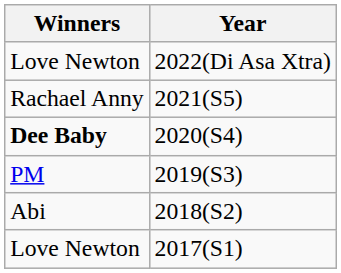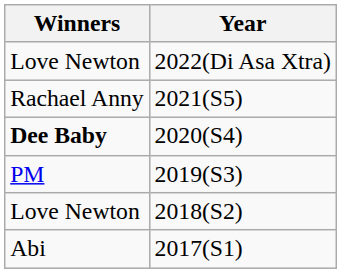2018(S2) | Winners: Abi -> Love Newton
2017(S1) | Winners: Love Newton -> Abi
